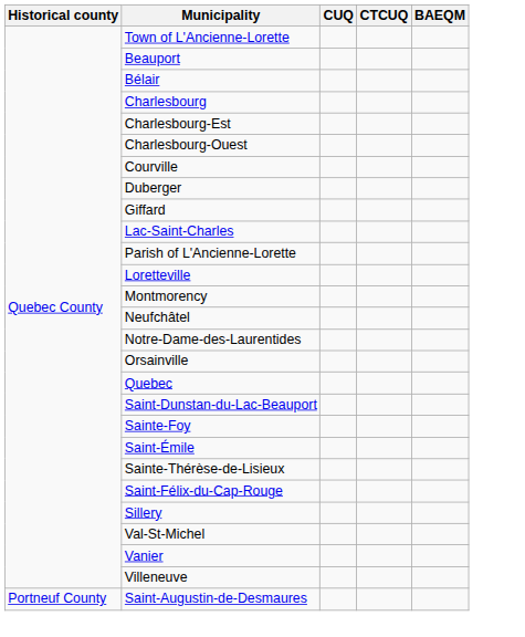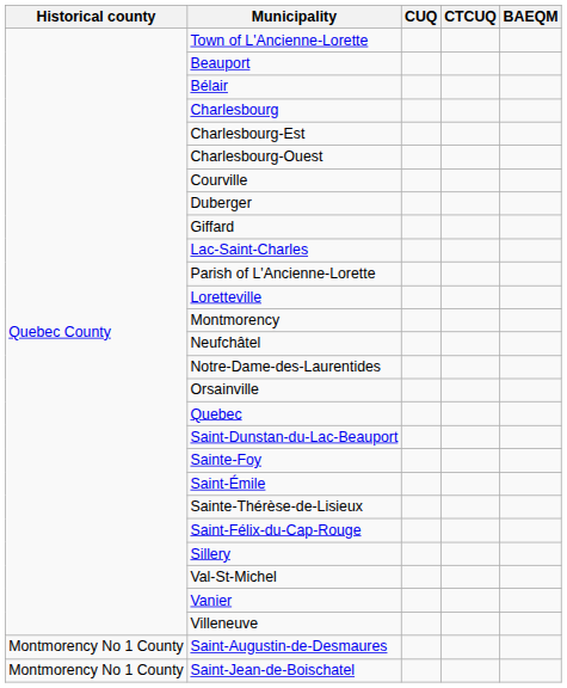Saint-Augustin-de-Desmaures | Historical county: Portneuf County -> Montmorency No 1 County
+ row: Montmorency No 1 County | Saint-Jean-de-Boischatel
